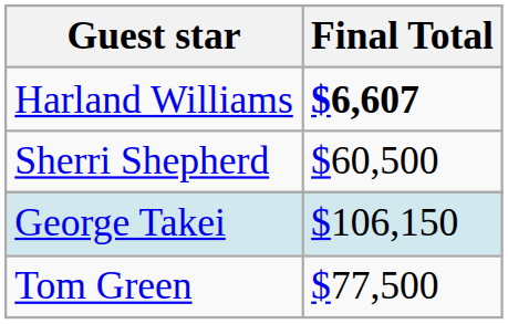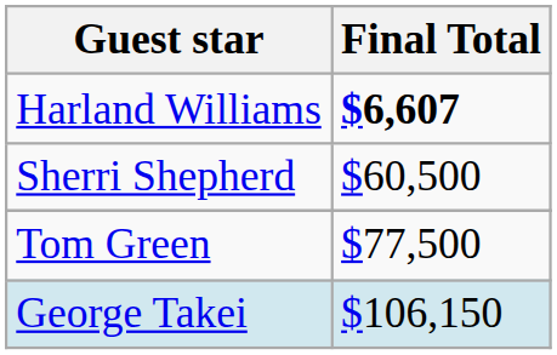rows swapped: George Takei <-> Tom Green
